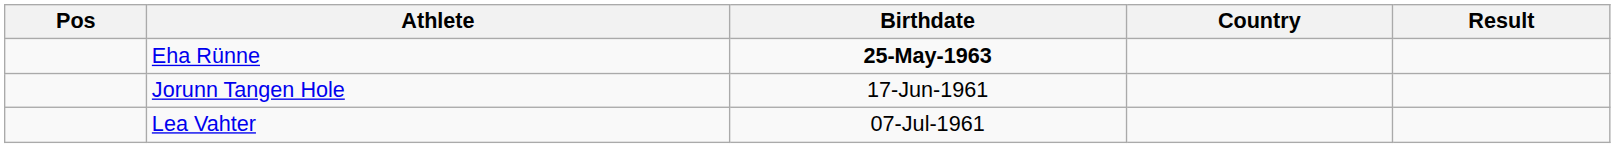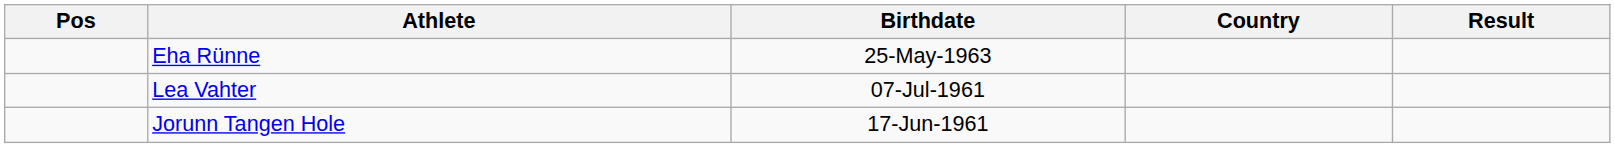Eha Rünne | Birthdate: bold -> normal
rows swapped: Jorunn Tangen Hole <-> Lea Vahter
